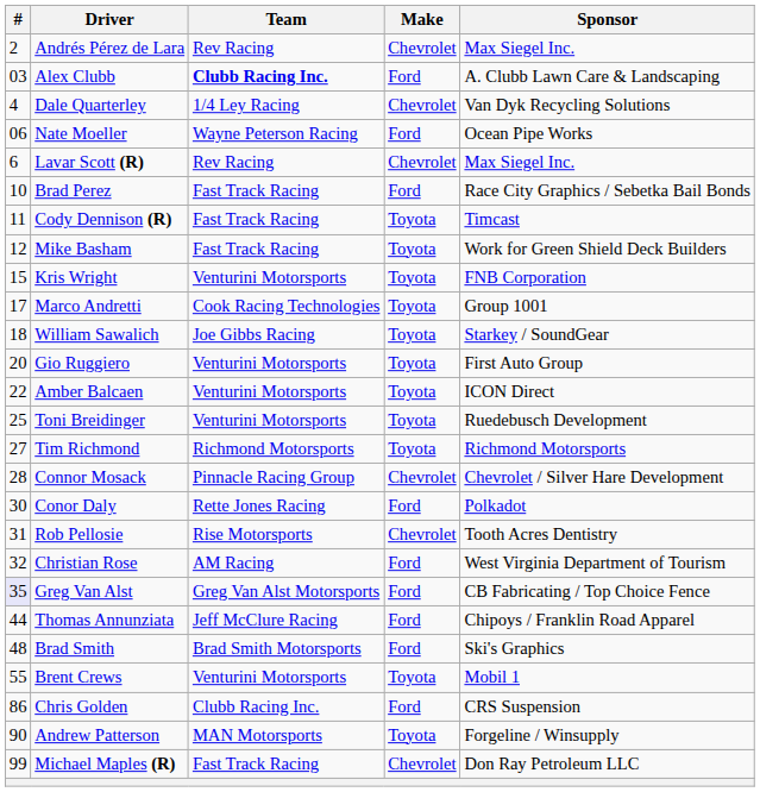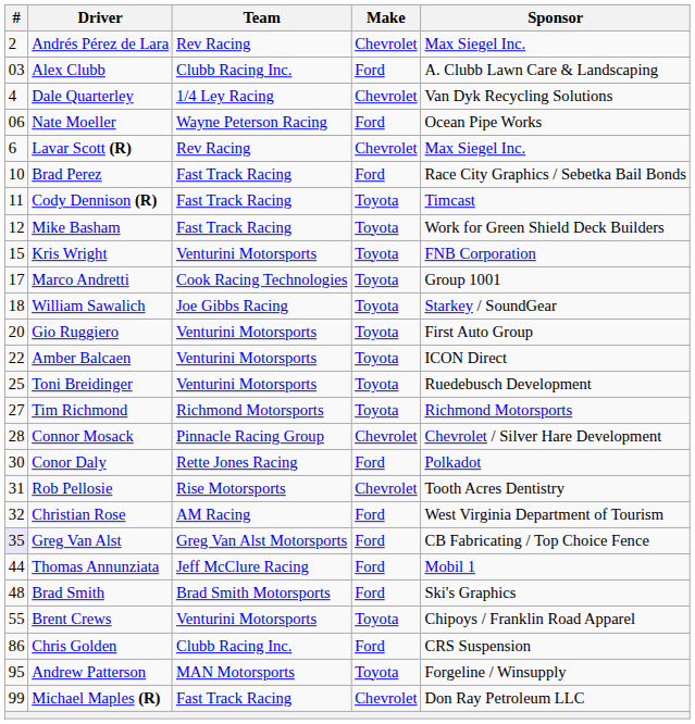Alex Clubb | Team: bold -> normal
Thomas Annunziata | Sponsor: Chipoys / Franklin Road Apparel -> Mobil 1
Brent Crews | Sponsor: Mobil 1 -> Chipoys / Franklin Road Apparel
Andrew Patterson | #: 90 -> 95
